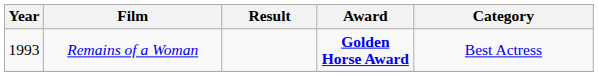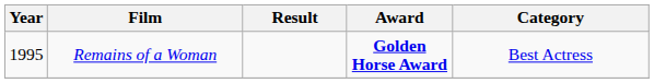Remains of a Woman | Year: 1993 -> 1995
